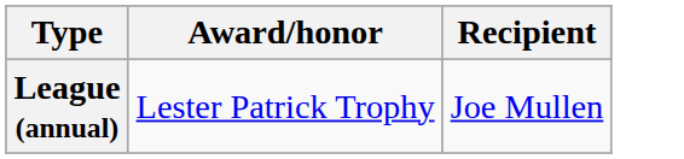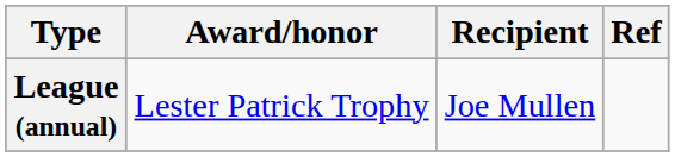+ column: Ref
